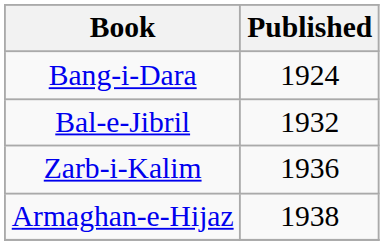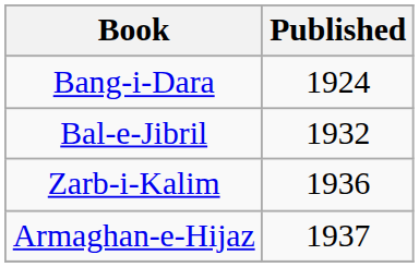Armaghan-e-Hijaz | Published: 1938 -> 1937
